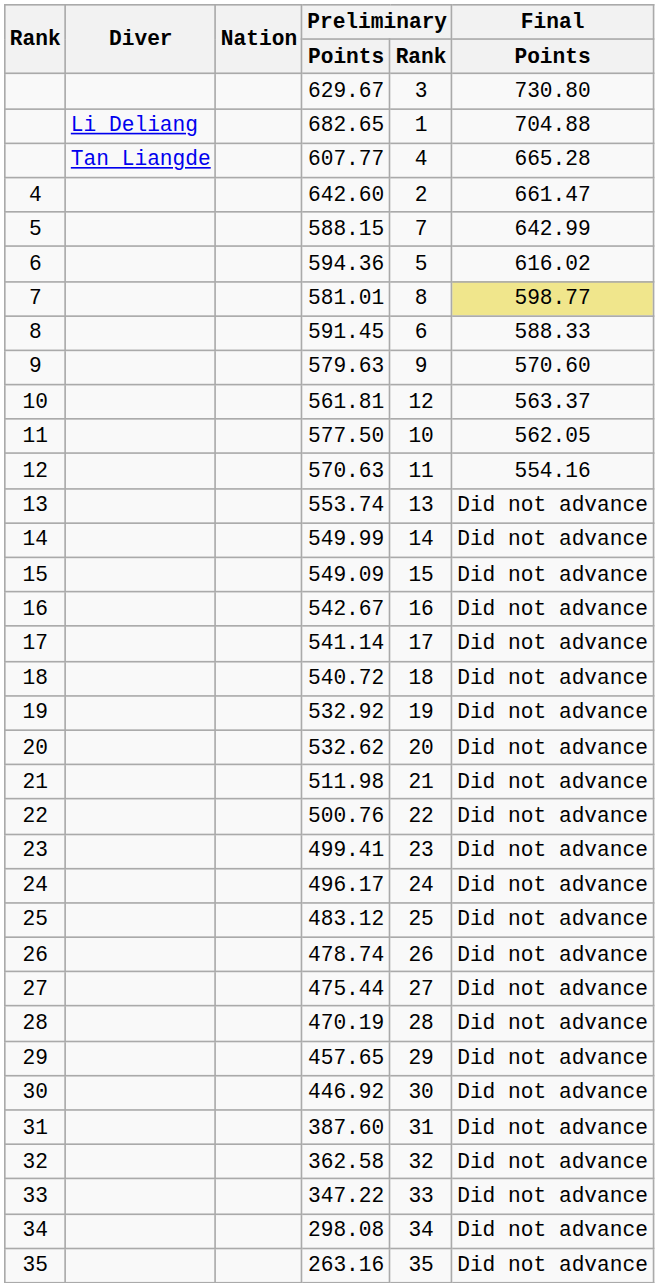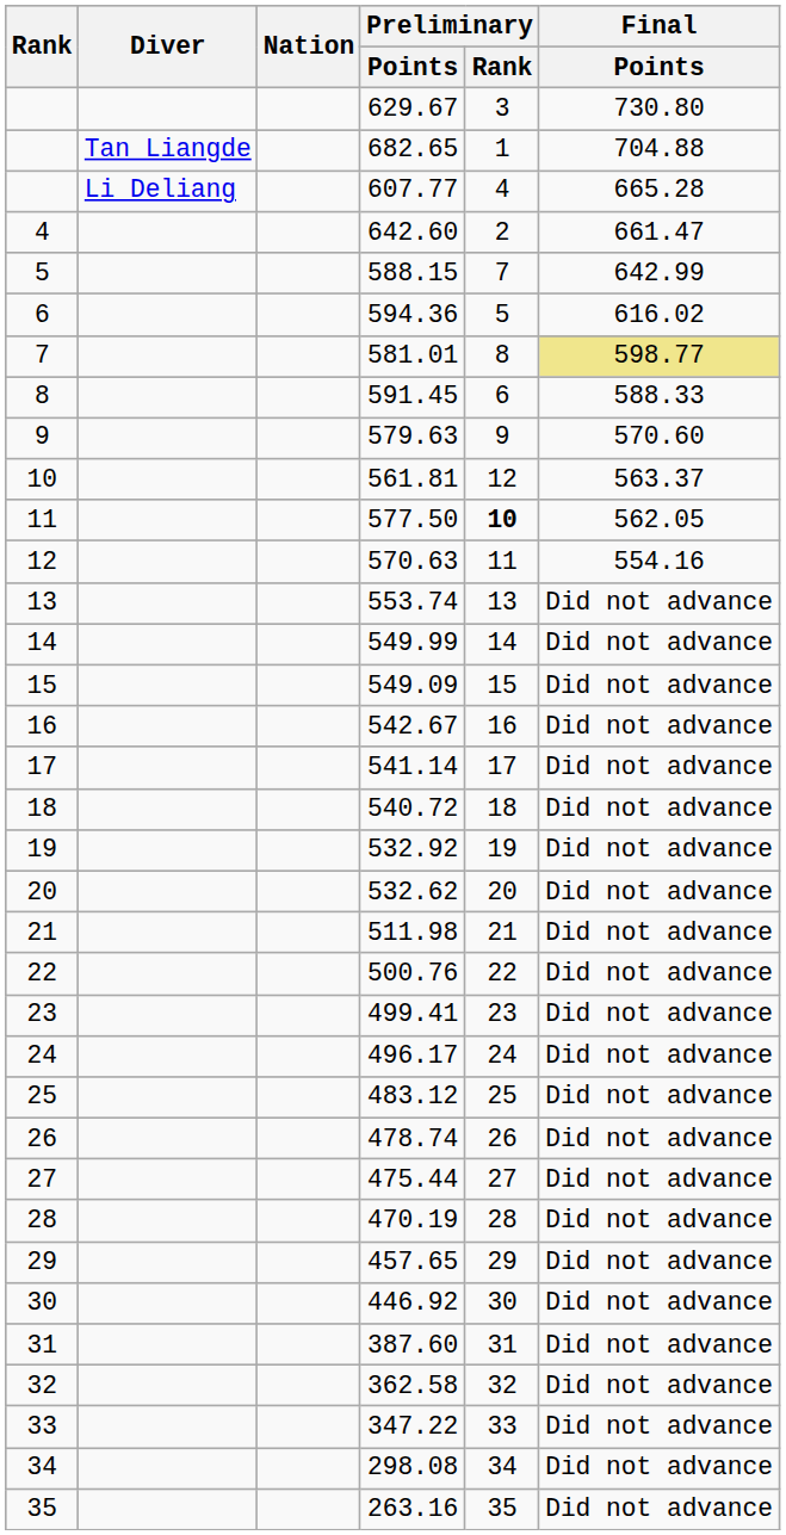682.65 | Diver: Li Deliang -> Tan Liangde
607.77 | Diver: Tan Liangde -> Li Deliang
577.50 | Preliminary / Rank: normal -> bold
